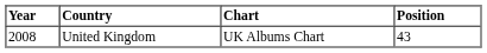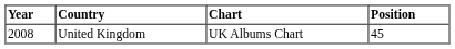United Kingdom | Position: 43 -> 45
